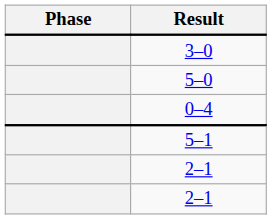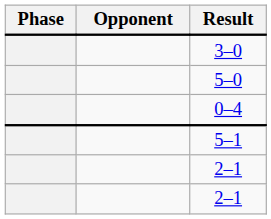+ column: Opponent
